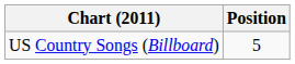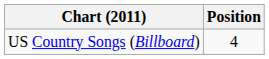US Country Songs (Billboard) | Position: 5 -> 4
